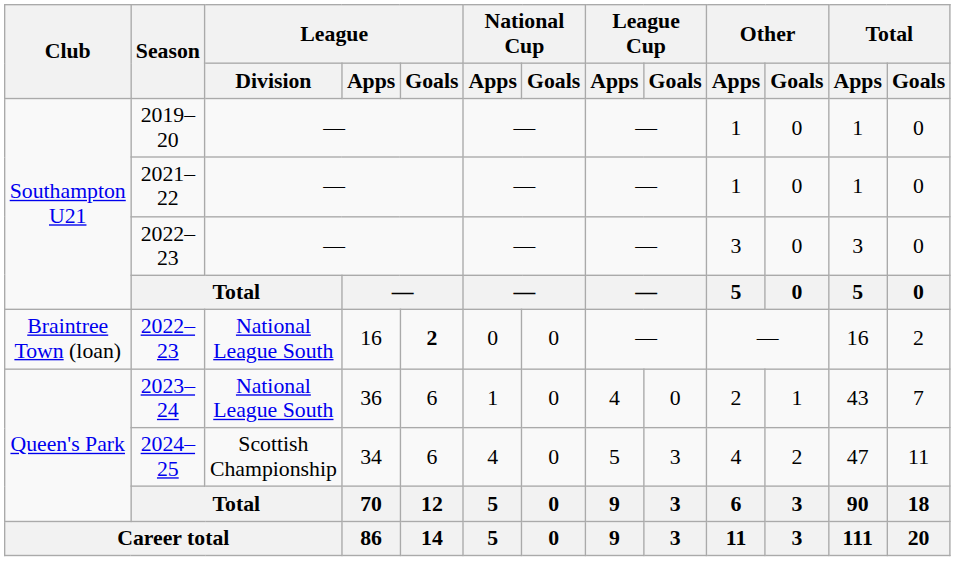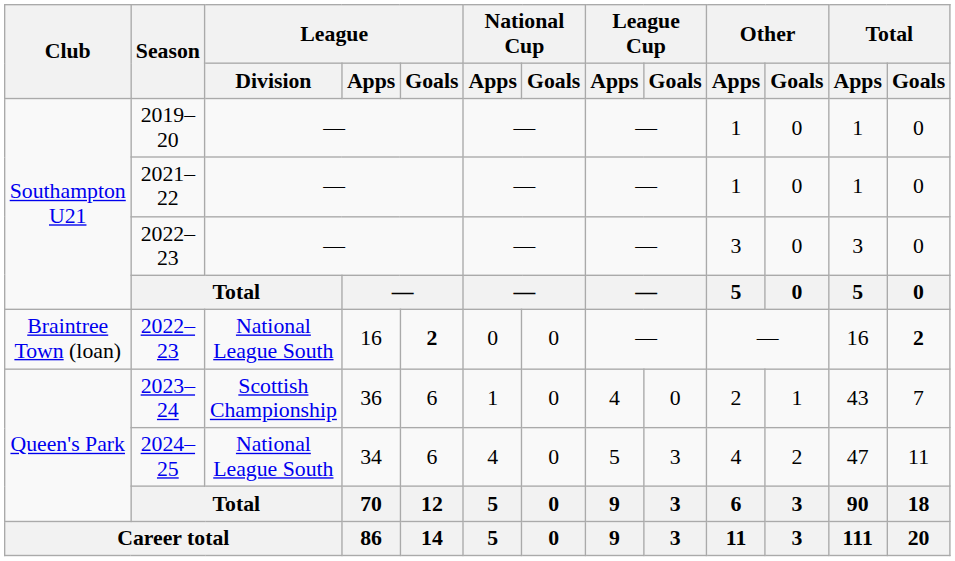2022–23 / 16 | Total / Goals: normal -> bold
2023–24 | League / Division: National League South -> Scottish Championship
2024–25 | League / Division: Scottish Championship -> National League South
